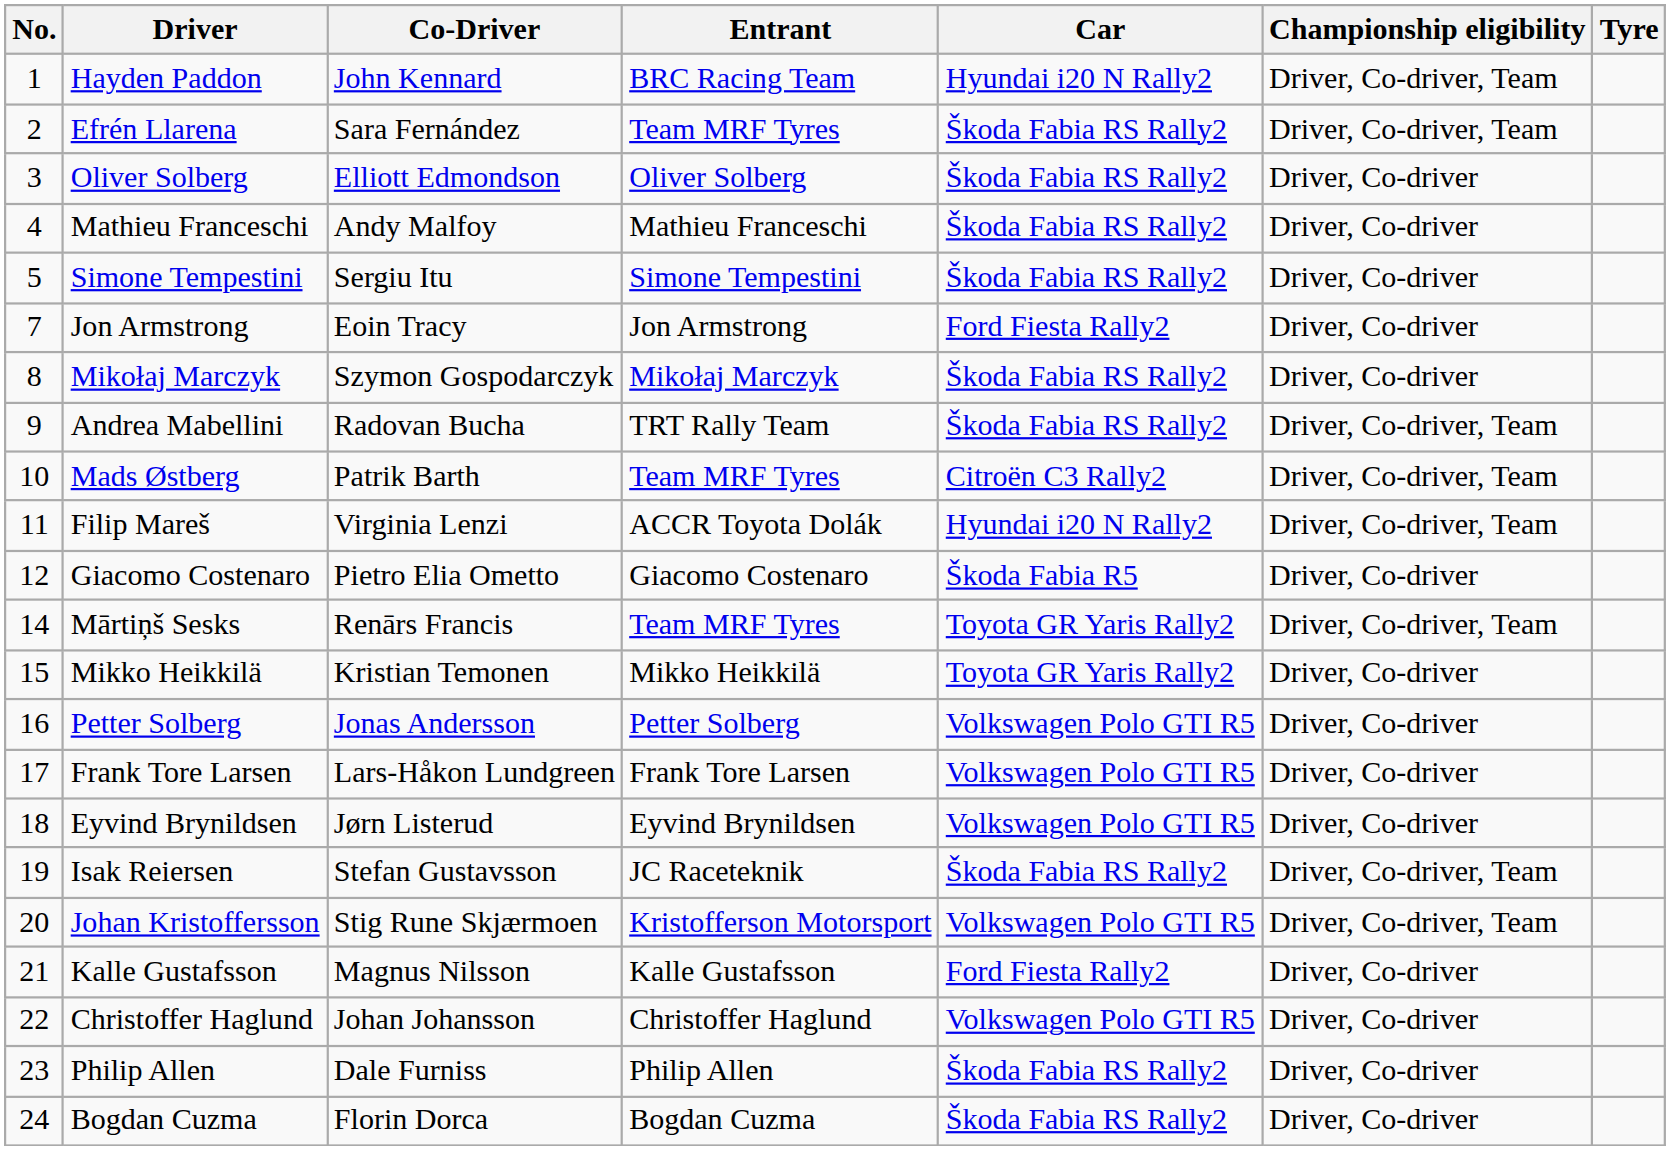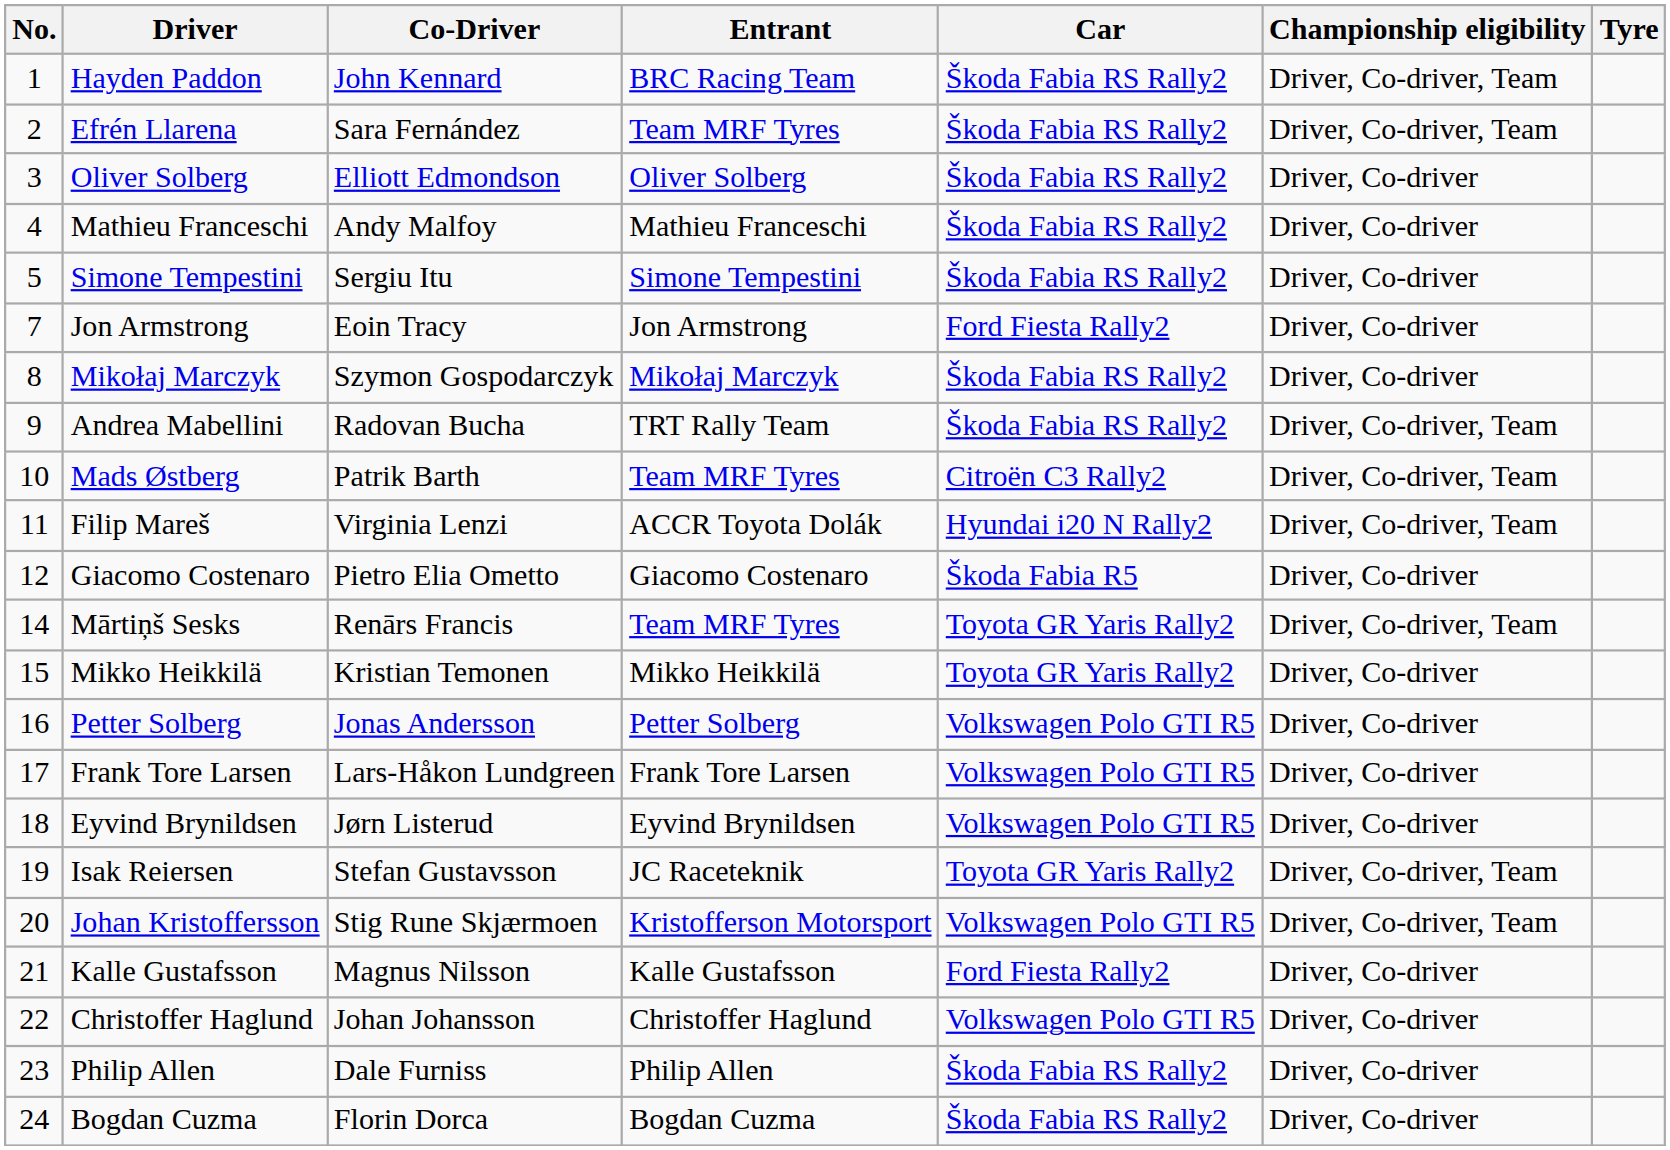Hayden Paddon | Car: Hyundai i20 N Rally2 -> Škoda Fabia RS Rally2
Isak Reiersen | Car: Škoda Fabia RS Rally2 -> Toyota GR Yaris Rally2
